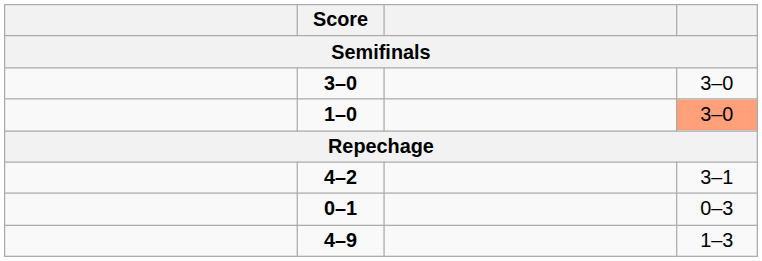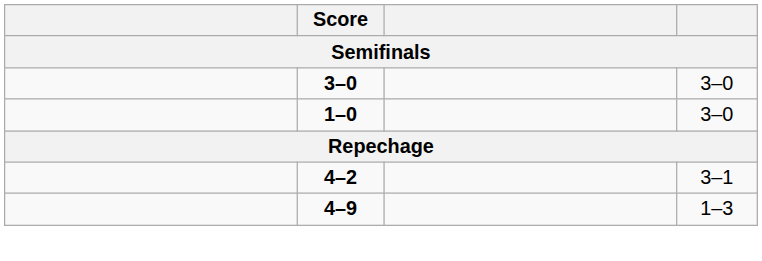1–0 | column 4: lightsalmon background -> no background
- row: 0–1 | 0–3
